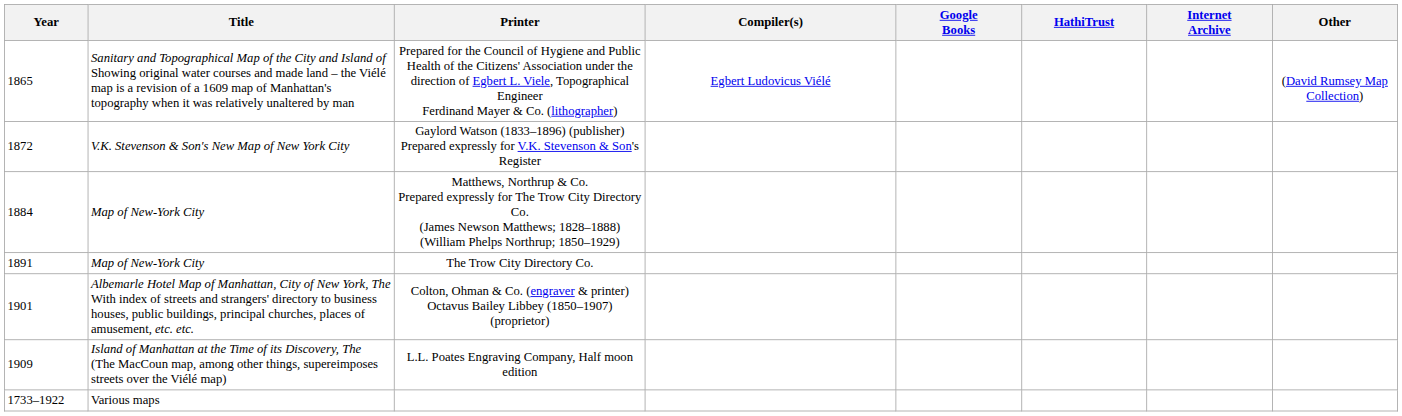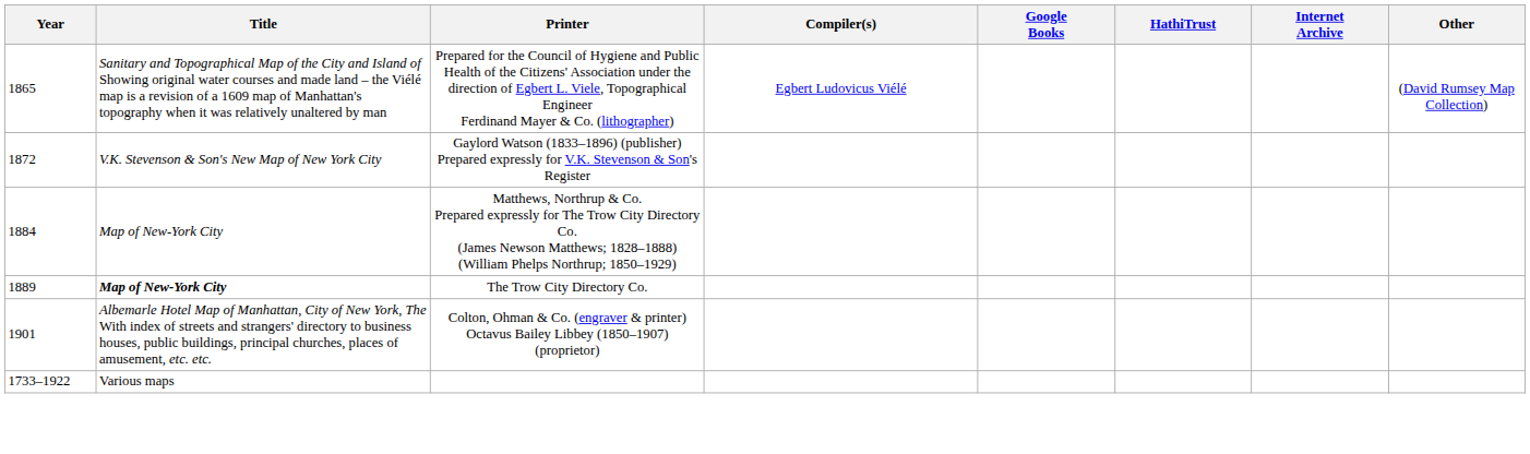The Trow City Directory Co. | Year: 1891 -> 1889
The Trow City Directory Co. | Title: normal -> bold
- row: 1909 | Island of Manhattan at the Time of its Discovery, The (The MacCoun map, among other things, supereimposes streets over the Viélé map) | L.L. Poates Engraving Company, Half moon edition
